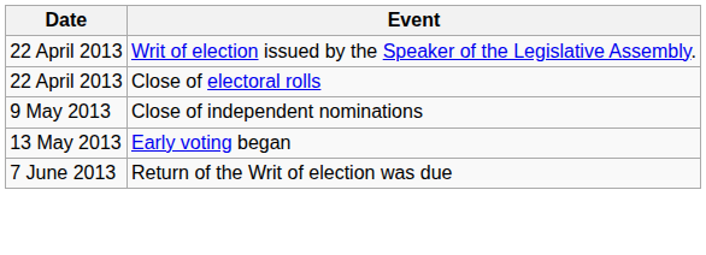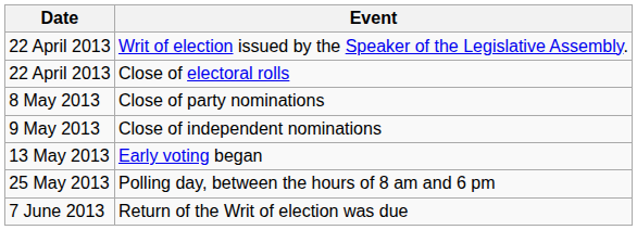+ row: 8 May 2013 | Close of party nominations
+ row: 25 May 2013 | Polling day, between the hours of 8 am and 6 pm
